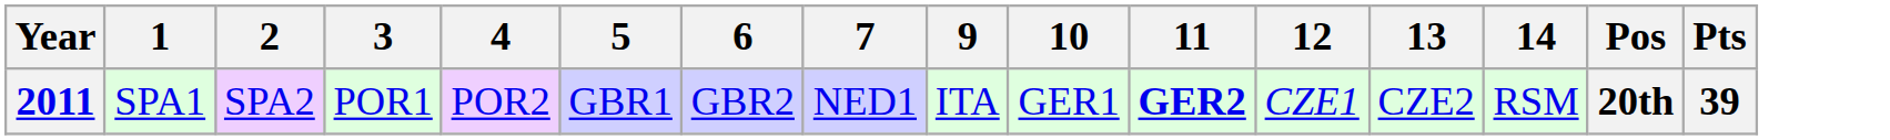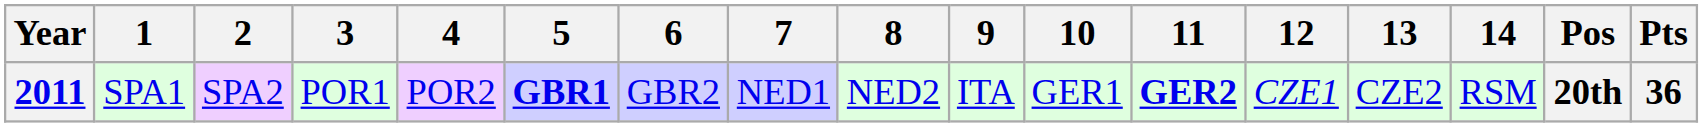+ column: 8 | NED2
2011 | 5: normal -> bold
2011 | Pts: 39 -> 36
